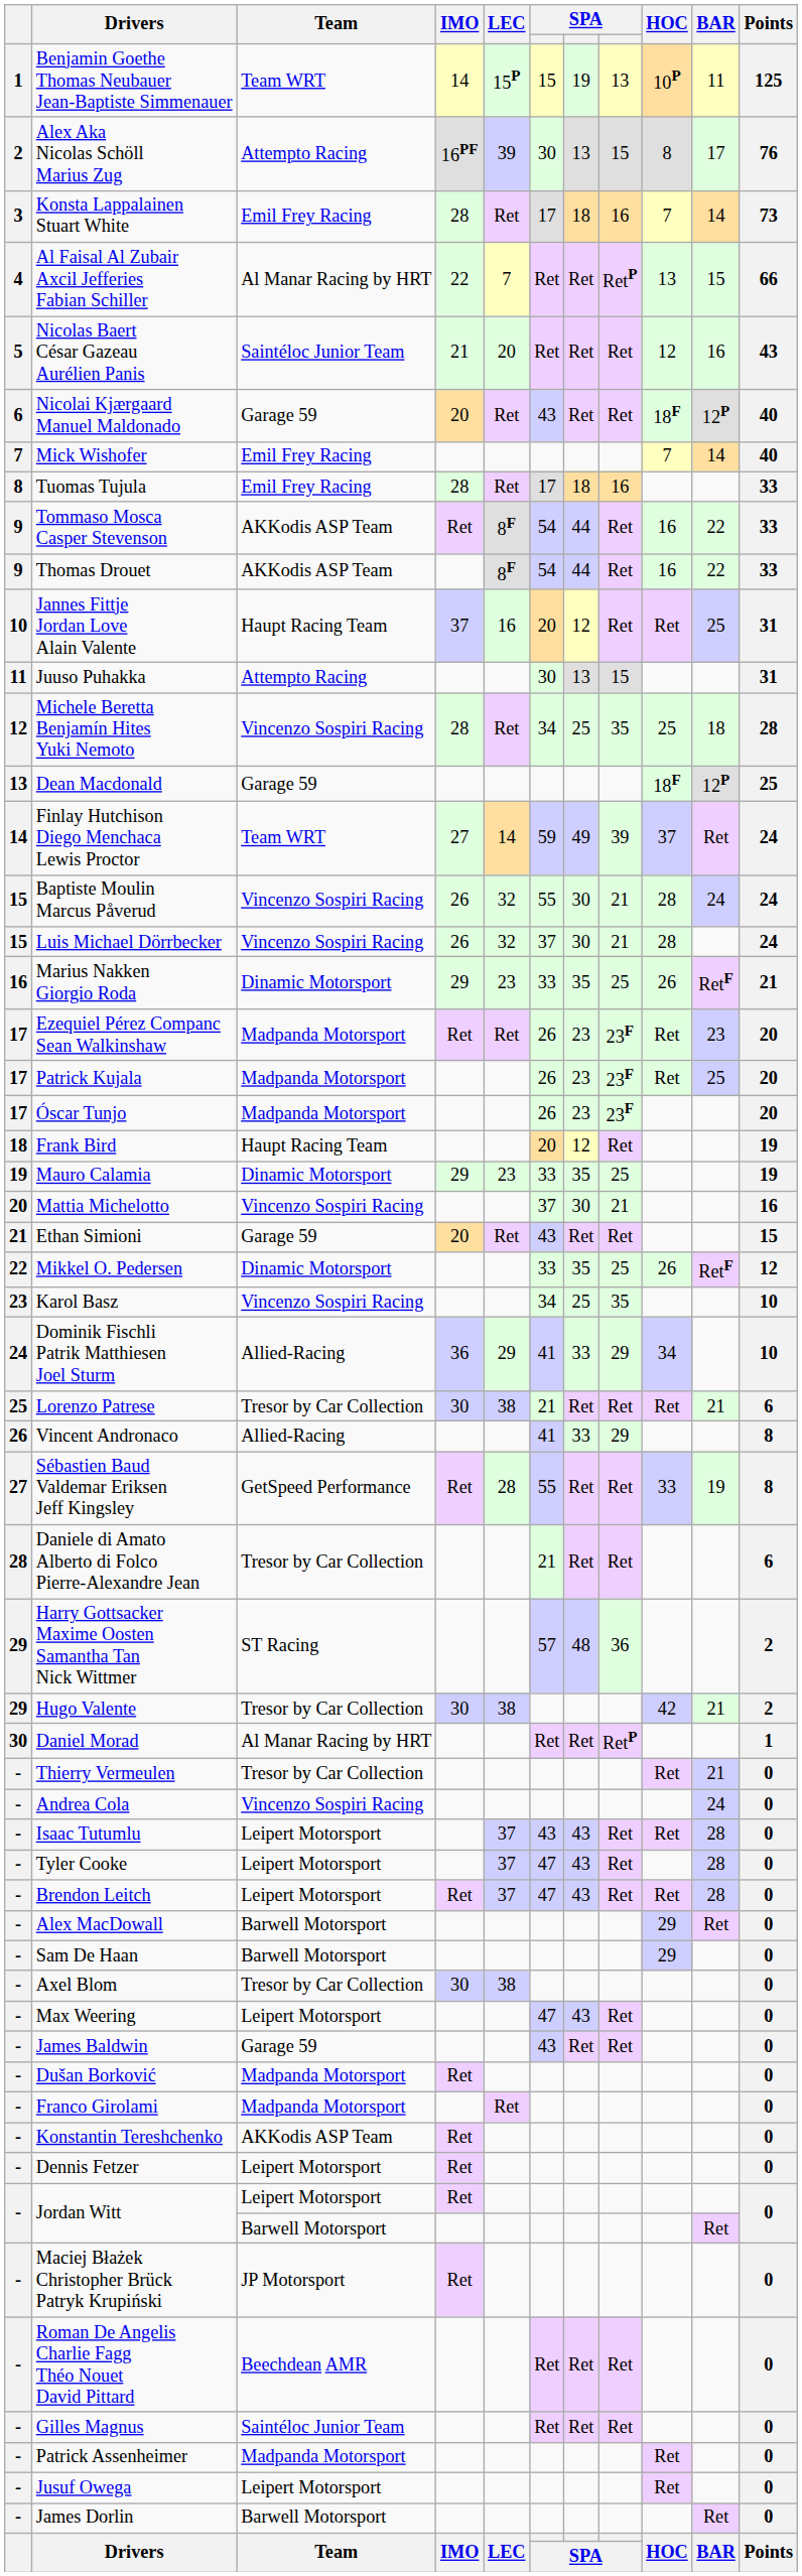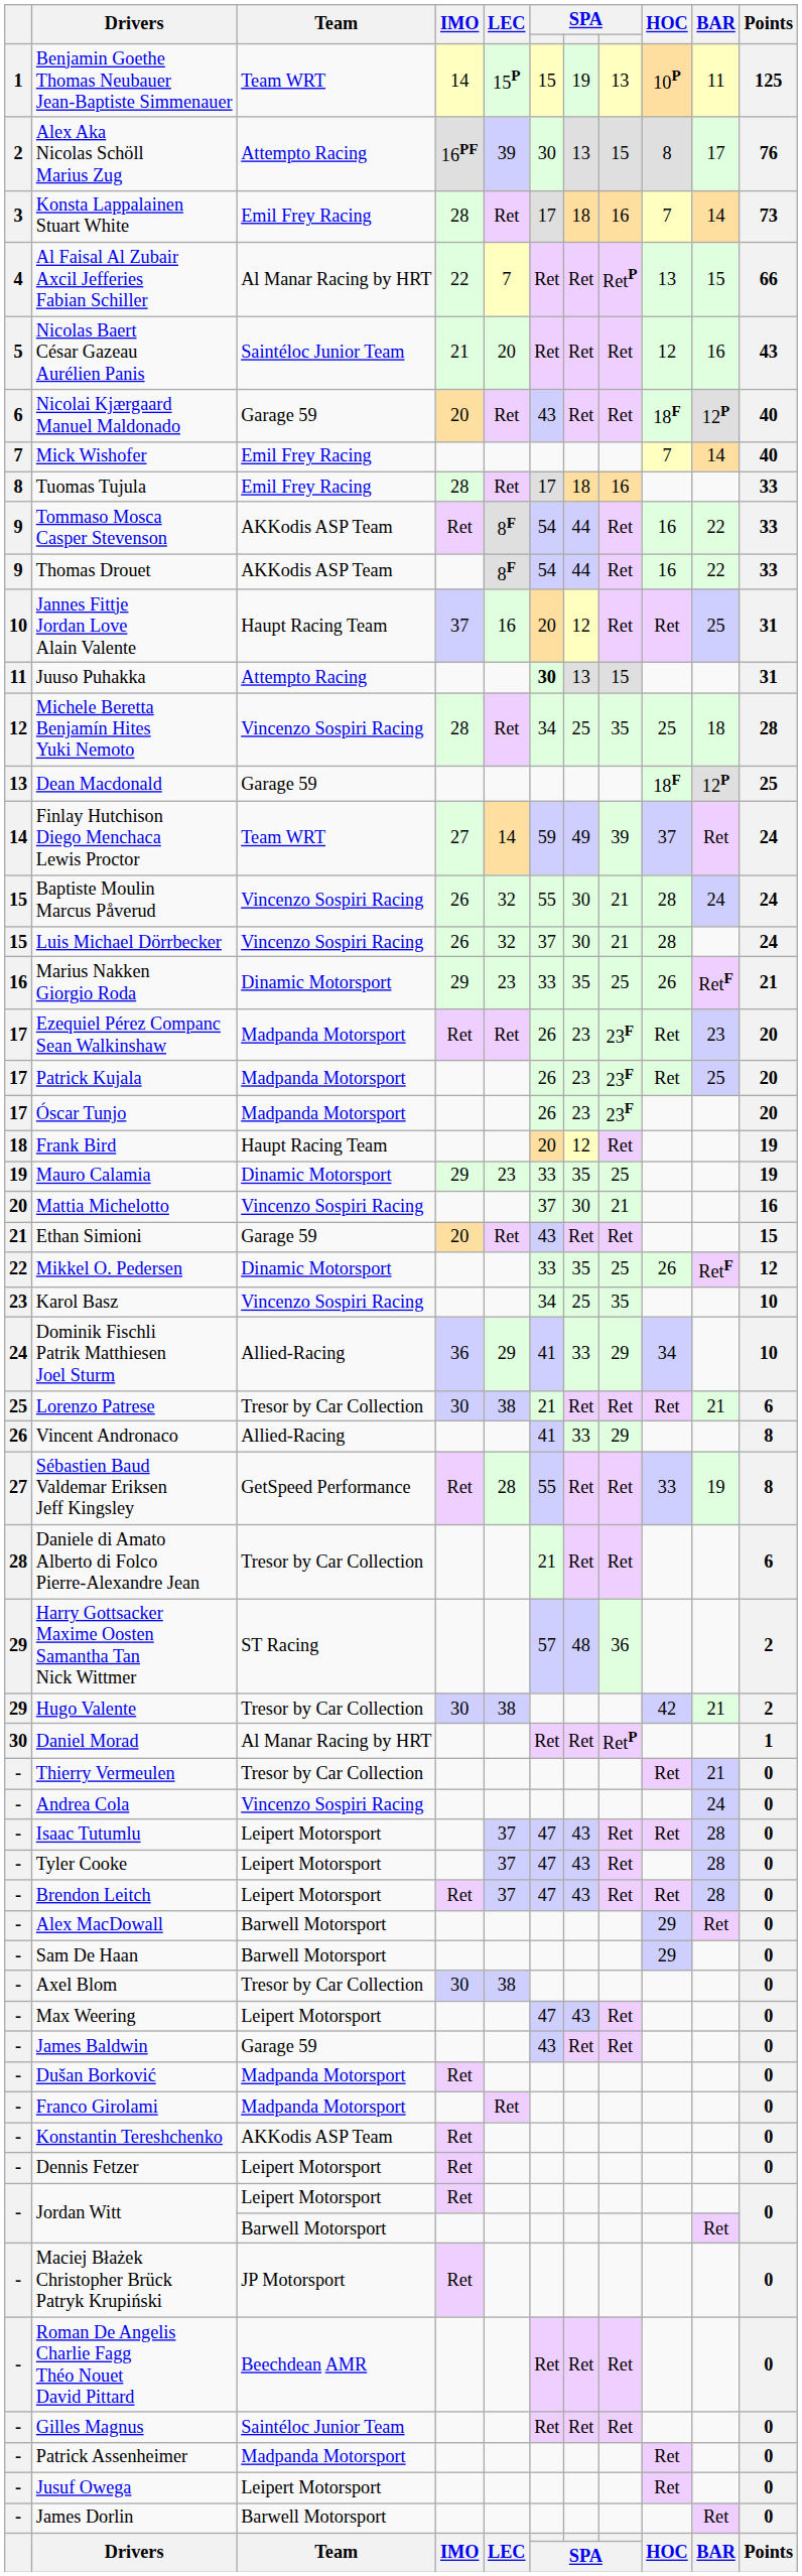Juuso Puhakka | column 6: normal -> bold
Isaac Tutumlu | column 6: 43 -> 47
